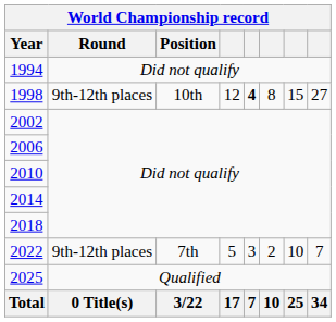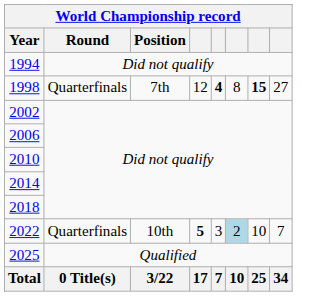1998 | Round: 9th-12th places -> Quarterfinals
1998 | Position: 10th -> 7th
1998 | column 7: normal -> bold
2022 | Round: 9th-12th places -> Quarterfinals
2022 | Position: 7th -> 10th
2022 | column 4: normal -> bold
2022 | column 6: no background -> lightblue background
